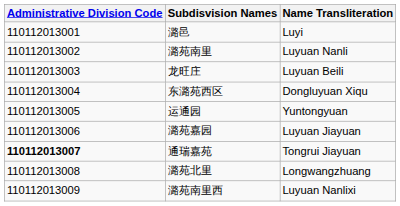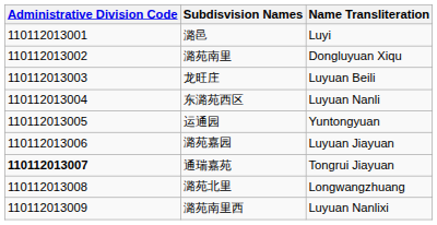潞苑南里 | Name Transliteration: Luyuan Nanli -> Dongluyuan Xiqu
东潞苑西区 | Name Transliteration: Dongluyuan Xiqu -> Luyuan Nanli
